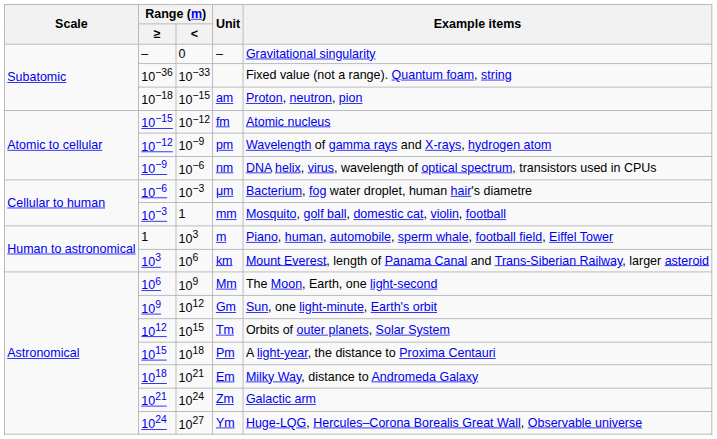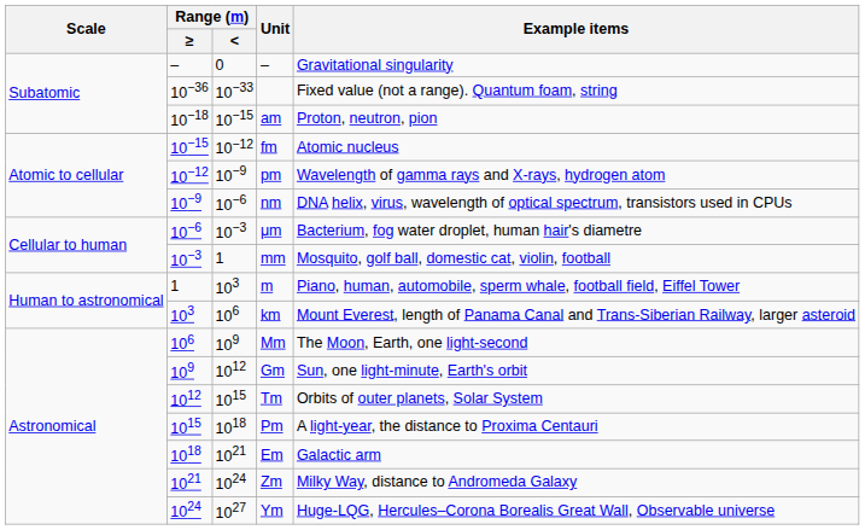Em | Example items: Milky Way, distance to Andromeda Galaxy -> Galactic arm
Zm | Example items: Galactic arm -> Milky Way, distance to Andromeda Galaxy
